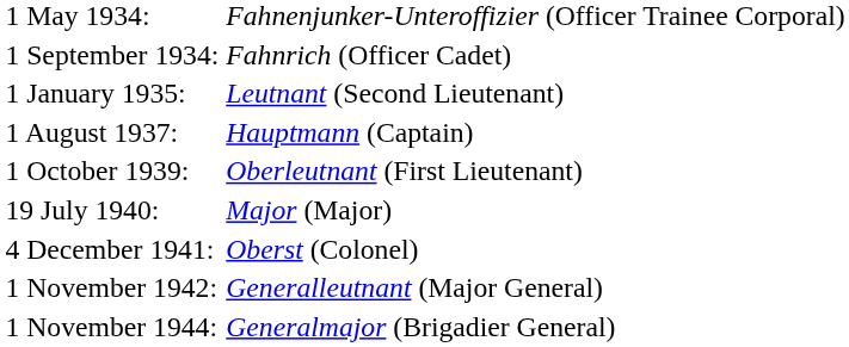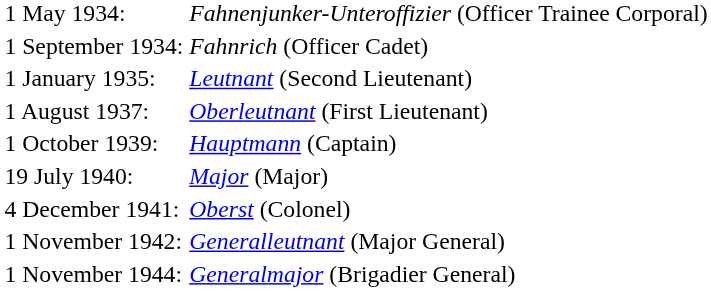1 August 1937: | column 2: Hauptmann (Captain) -> Oberleutnant (First Lieutenant)
1 October 1939: | column 2: Oberleutnant (First Lieutenant) -> Hauptmann (Captain)
